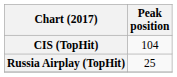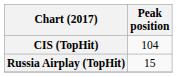Russia Airplay (TopHit) | Peak position: 25 -> 15
